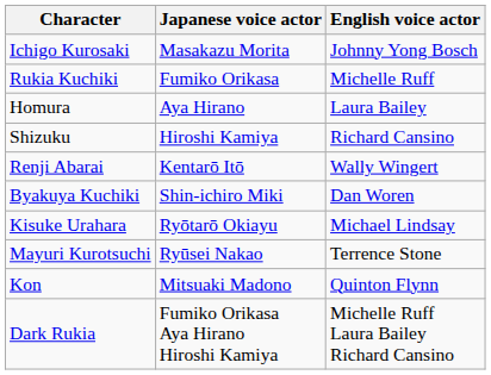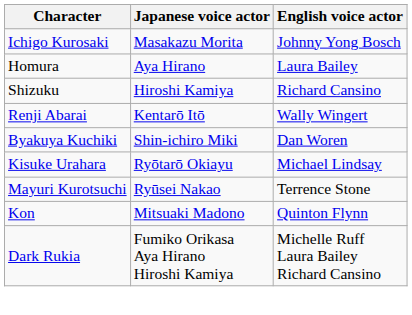- row: Rukia Kuchiki | Fumiko Orikasa | Michelle Ruff
